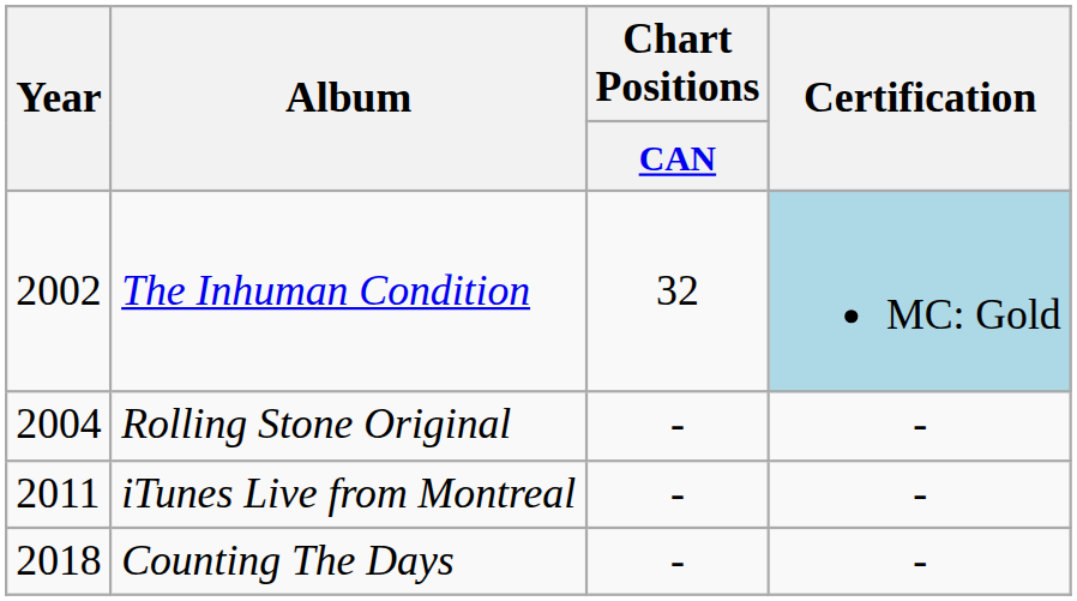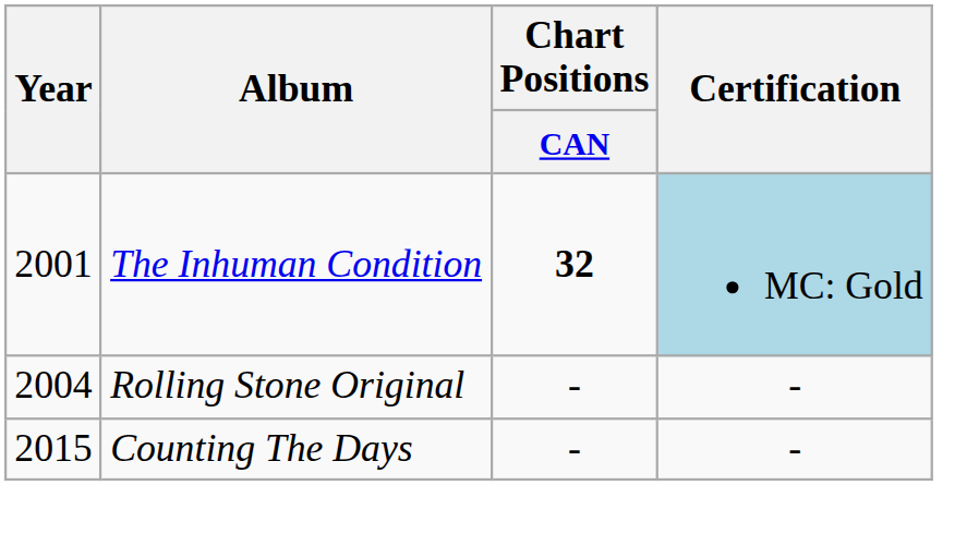The Inhuman Condition | Year: 2002 -> 2001
The Inhuman Condition | Chart Positions / CAN: normal -> bold
- row: 2011 | iTunes Live from Montreal | - | -
Counting The Days | Year: 2018 -> 2015
